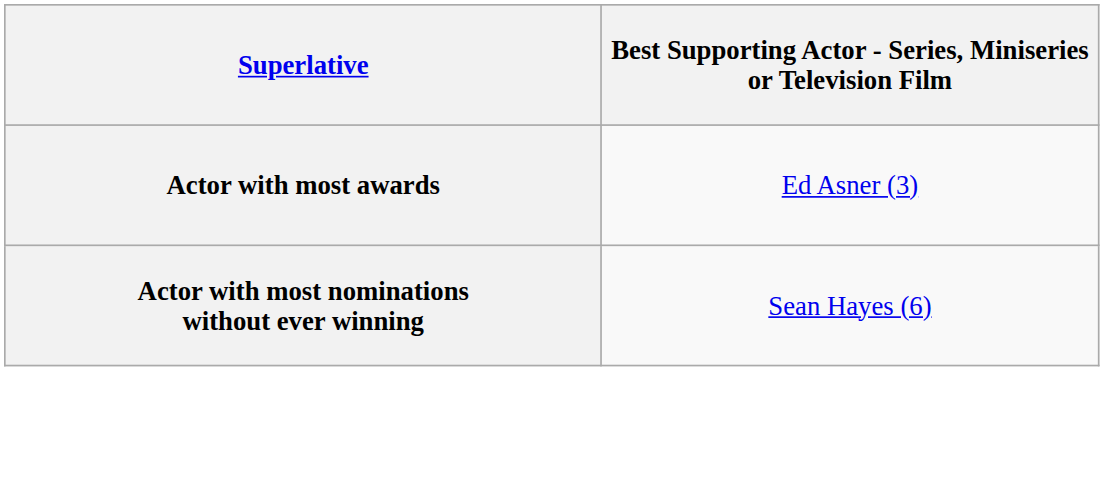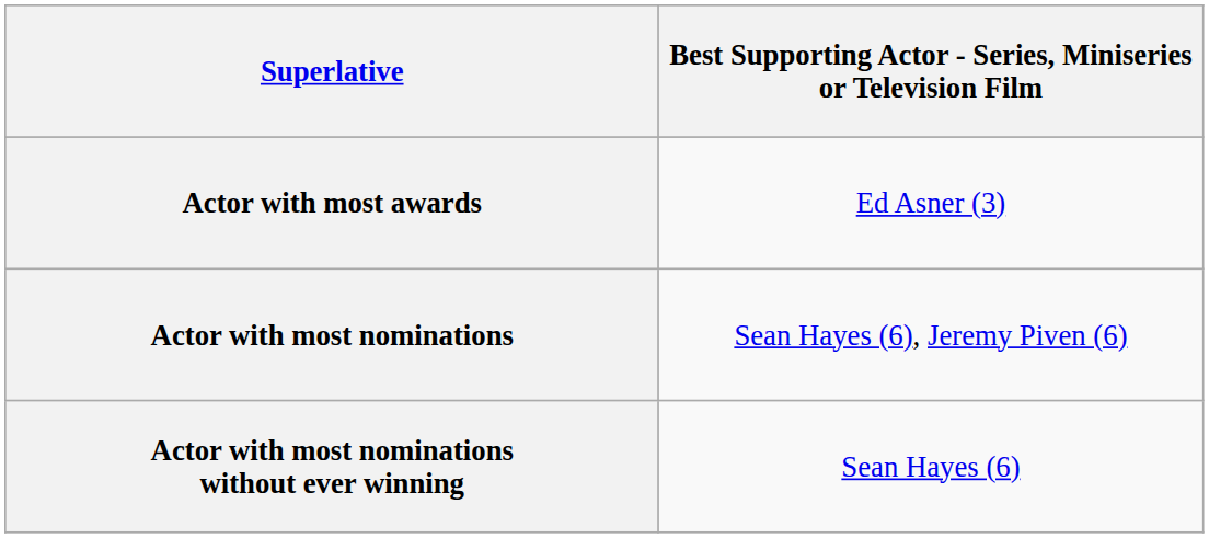+ row: Actor with most nominations | Sean Hayes (6), Jeremy Piven (6)
